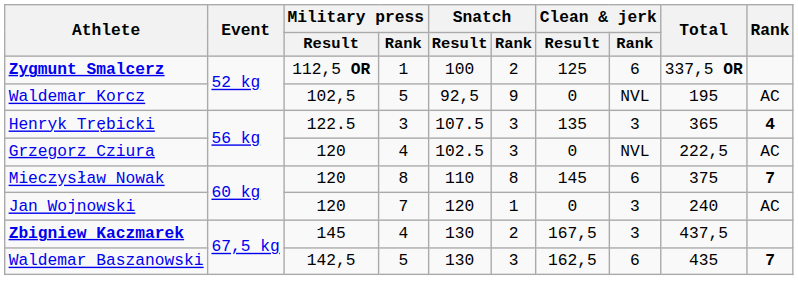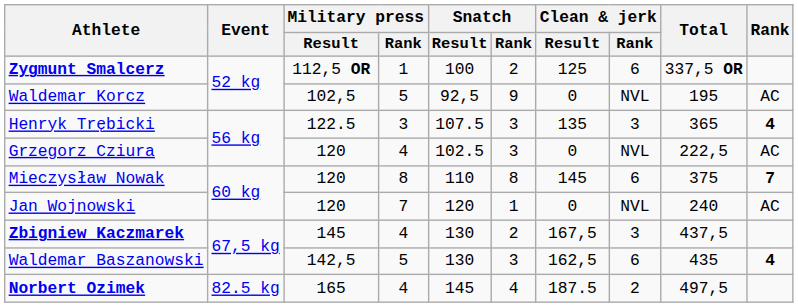Jan Wojnowski | Clean & jerk / Rank: 3 -> NVL
Waldemar Baszanowski | Rank: 7 -> 4
+ row: Norbert Ozimek | 82.5 kg | 165 | 4 | 145 | 4 | 187.5 | 2 | 497,5
